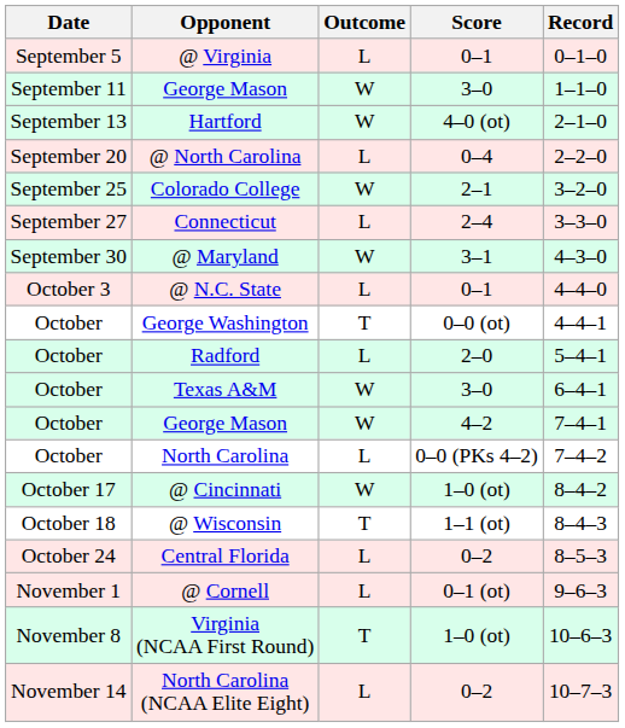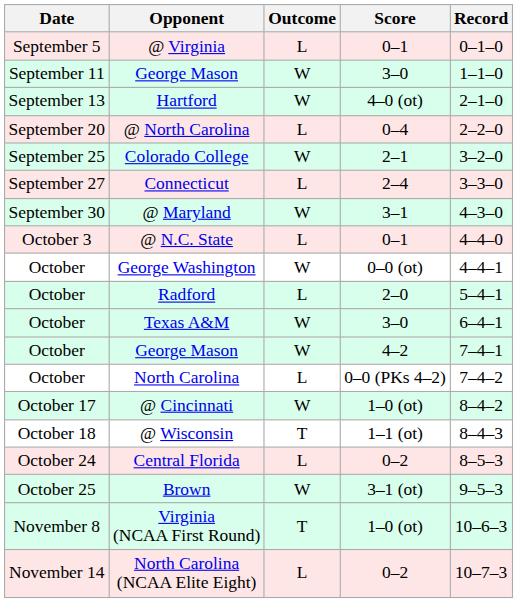George Washington | Outcome: T -> W
+ row: October 25 | Brown | W | 3–1 (ot) | 9–5–3
- row: November 1 | @ Cornell | L | 0–1 (ot) | 9–6–3
